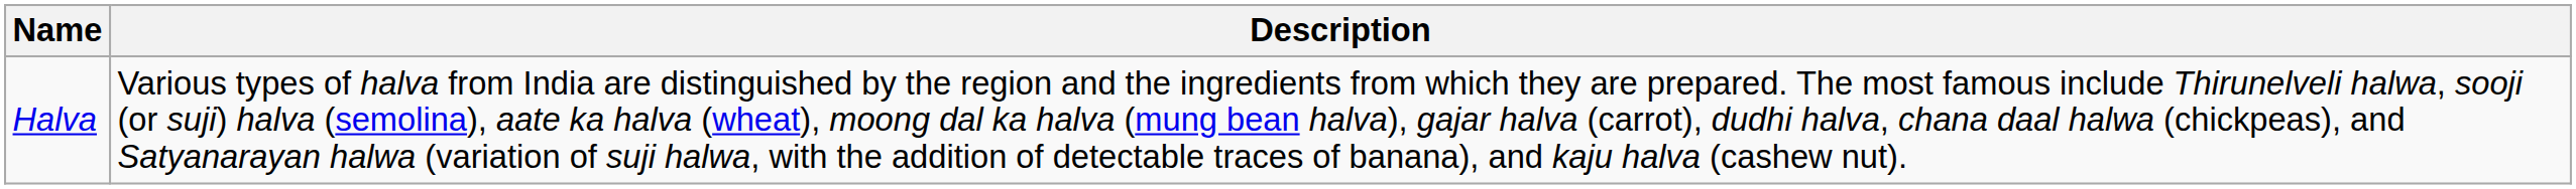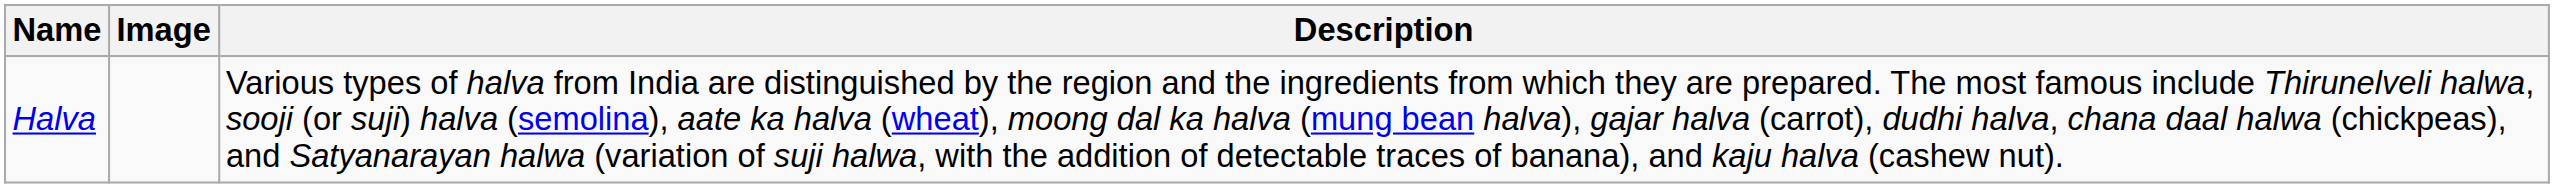+ column: Image
